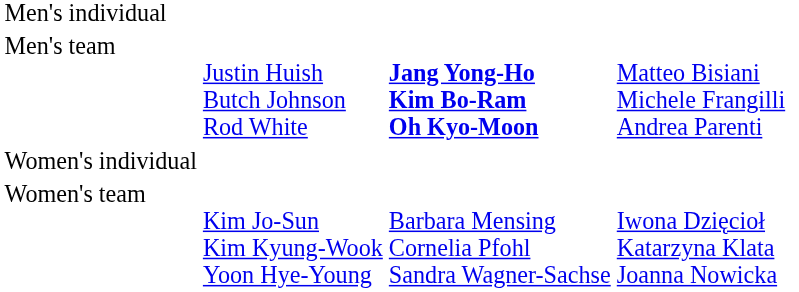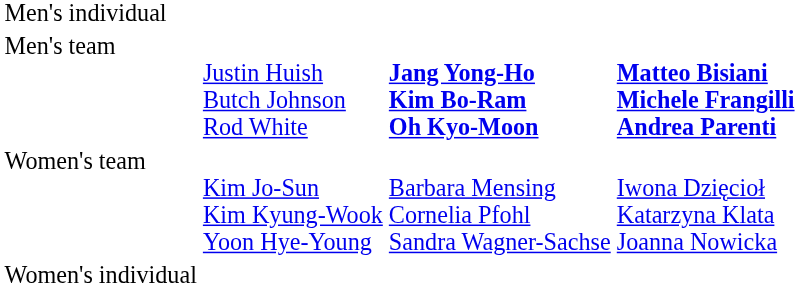Men's team | column 4: normal -> bold
rows swapped: Women's individual <-> Women's team
